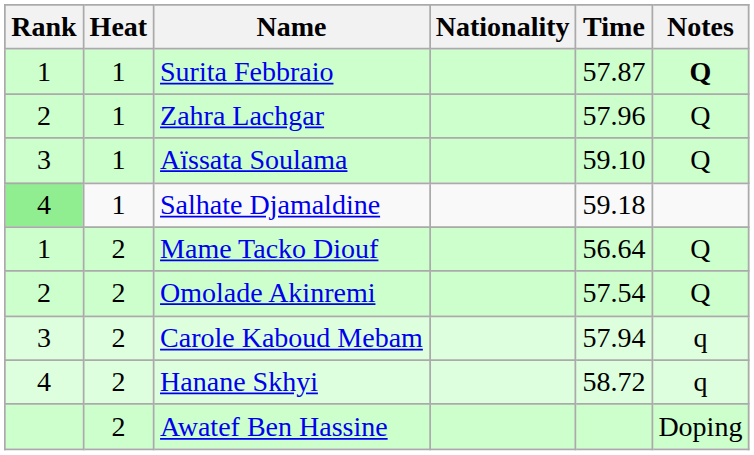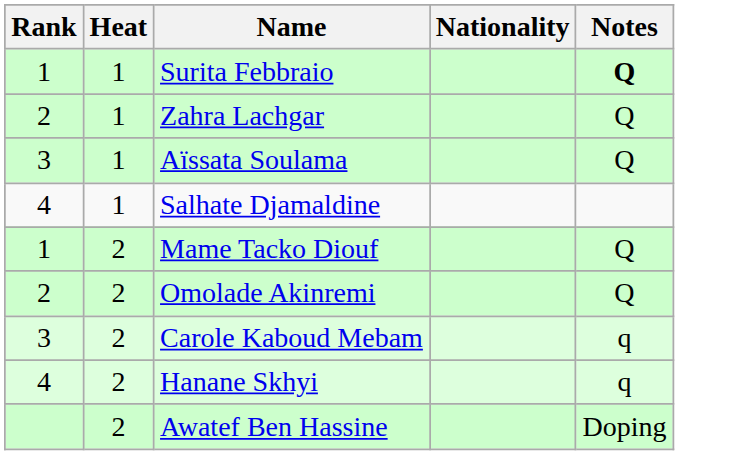- column: Time | 57.87 | 57.96 | 59.10 | 59.18 | 56.64 | 57.54 | 57.94 | 58.72
Salhate Djamaldine | Rank: lightgreen background -> no background
